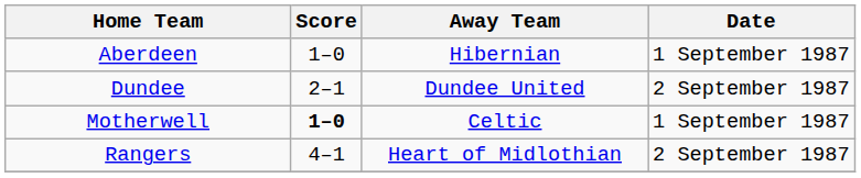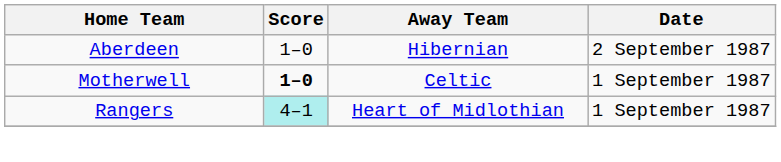Aberdeen | Date: 1 September 1987 -> 2 September 1987
- row: Dundee | 2–1 | Dundee United | 2 September 1987
Rangers | Score: no background -> paleturquoise background
Rangers | Date: 2 September 1987 -> 1 September 1987
